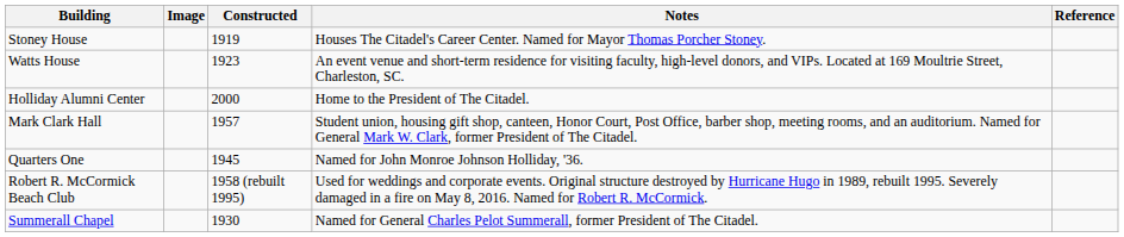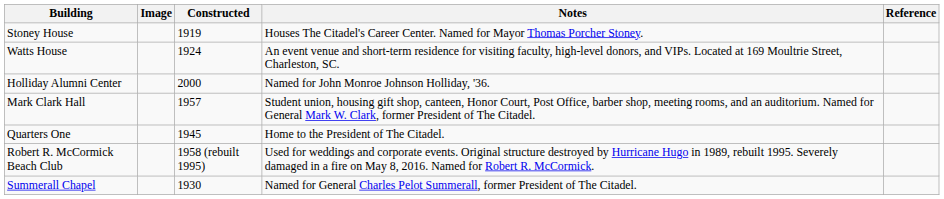Watts House | Constructed: 1923 -> 1924
Holliday Alumni Center | Notes: Home to the President of The Citadel. -> Named for John Monroe Johnson Holliday, '36.
Quarters One | Notes: Named for John Monroe Johnson Holliday, '36. -> Home to the President of The Citadel.
